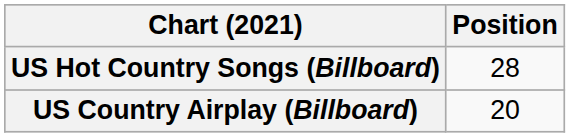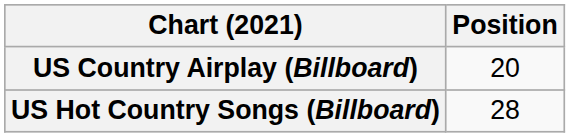rows swapped: US Country Airplay (Billboard) <-> US Hot Country Songs (Billboard)
